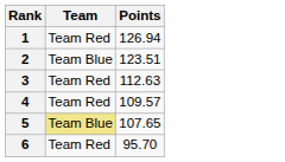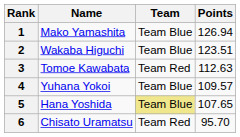+ column: Name | Mako Yamashita | Wakaba Higuchi | Tomoe Kawabata | Yuhana Yokoi | Hana Yoshida | Chisato Uramatsu
1 | Team: Team Red -> Team Blue
4 | Team: Team Red -> Team Blue
